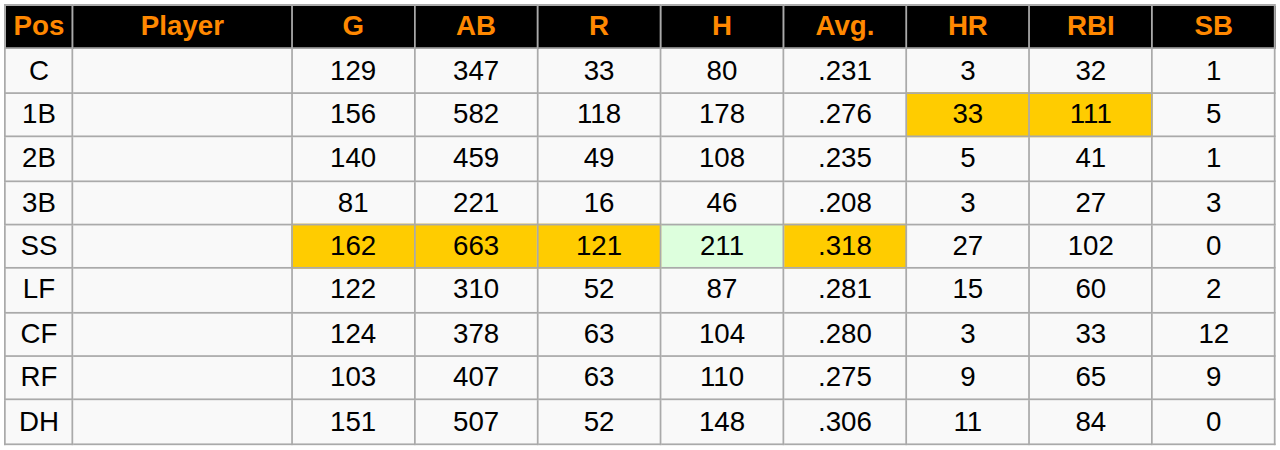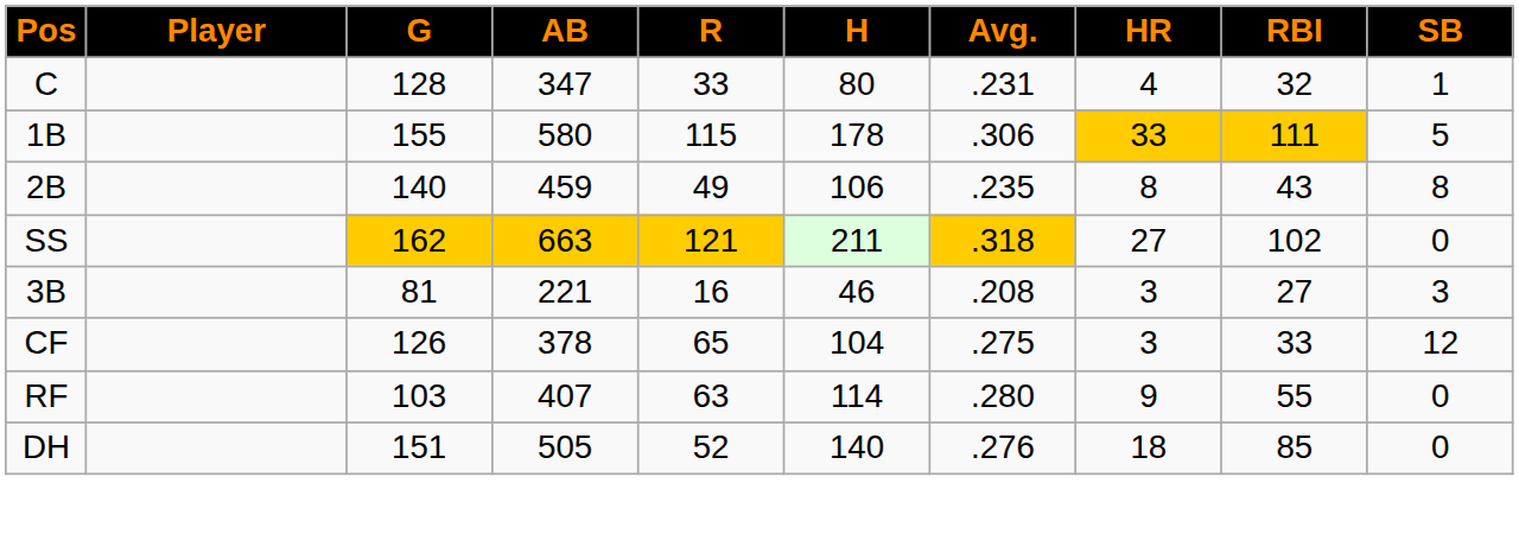C | G: 129 -> 128
C | HR: 3 -> 4
1B | G: 156 -> 155
1B | AB: 582 -> 580
1B | R: 118 -> 115
1B | Avg.: .276 -> .306
2B | H: 108 -> 106
2B | HR: 5 -> 8
2B | RBI: 41 -> 43
2B | SB: 1 -> 8
rows swapped: 3B <-> SS
- row: LF | 122 | 310 | 52 | 87 | .281 | 15 | 60 | 2
CF | G: 124 -> 126
CF | R: 63 -> 65
CF | Avg.: .280 -> .275
RF | H: 110 -> 114
RF | Avg.: .275 -> .280
RF | RBI: 65 -> 55
RF | SB: 9 -> 0
DH | AB: 507 -> 505
DH | H: 148 -> 140
DH | Avg.: .306 -> .276
DH | HR: 11 -> 18
DH | RBI: 84 -> 85
